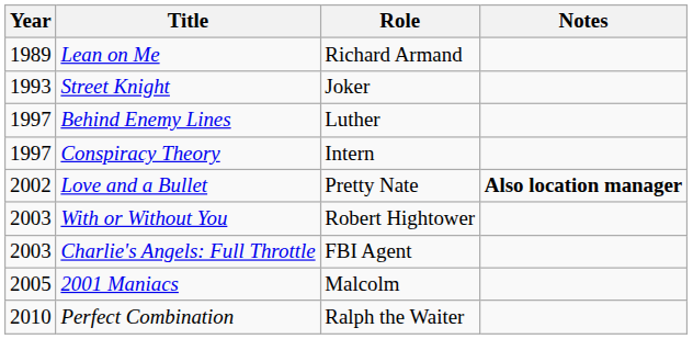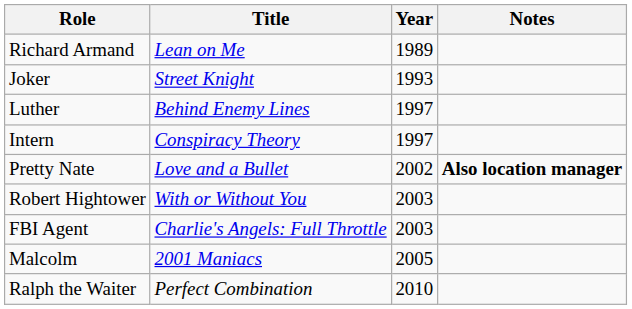columns swapped: Year <-> Role
